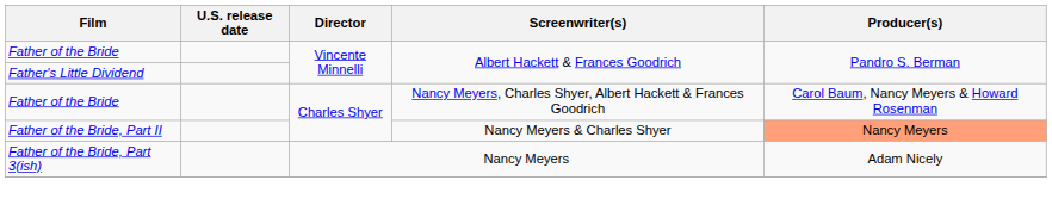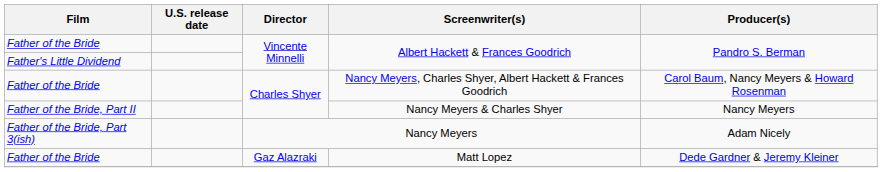Nancy Meyers & Charles Shyer | Producer(s): lightsalmon background -> no background
+ row: Father of the Bride | Gaz Alazraki | Matt Lopez | Dede Gardner & Jeremy Kleiner
